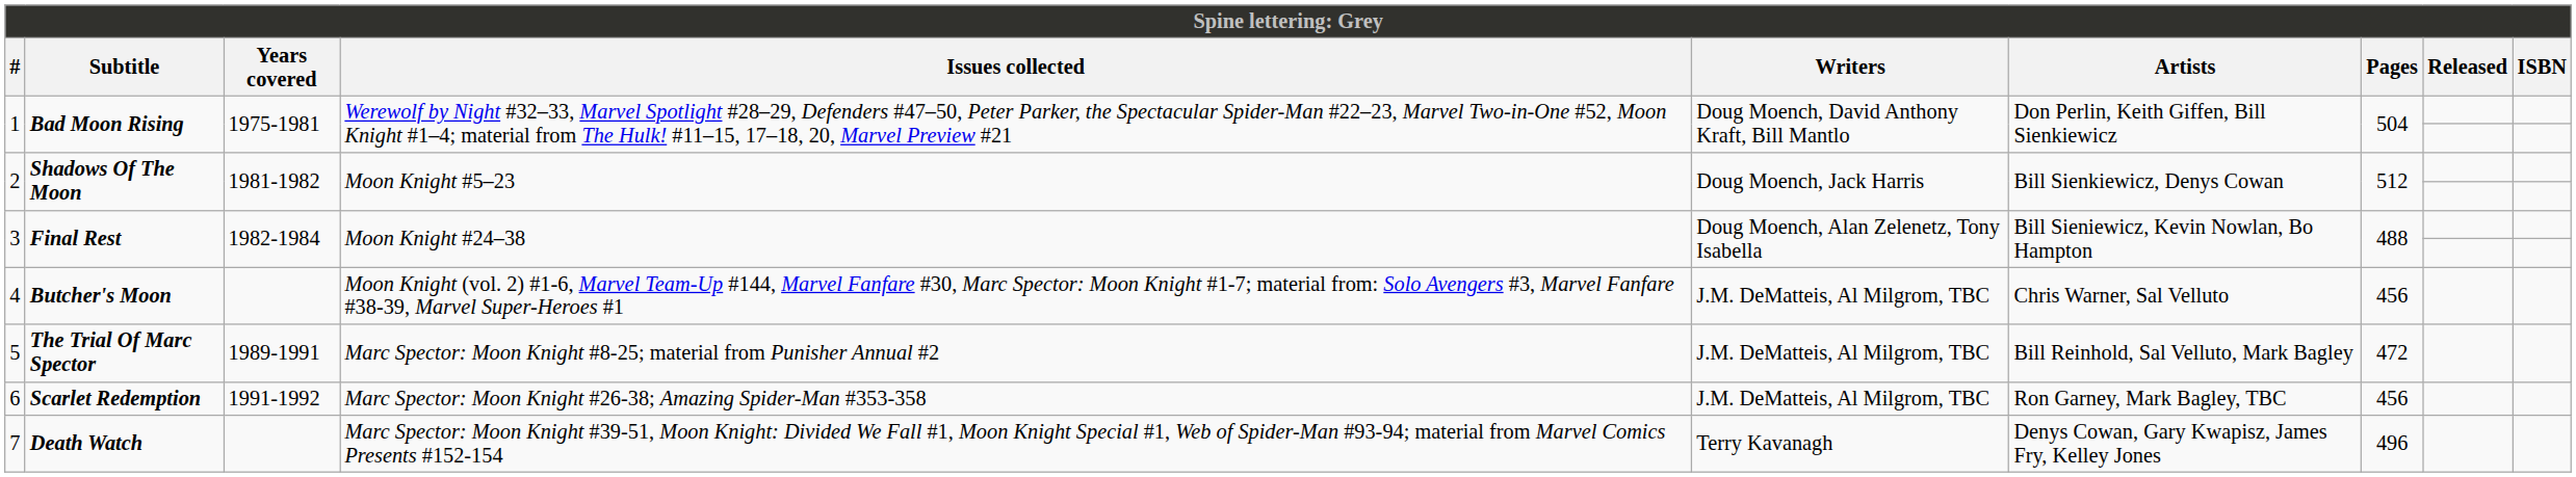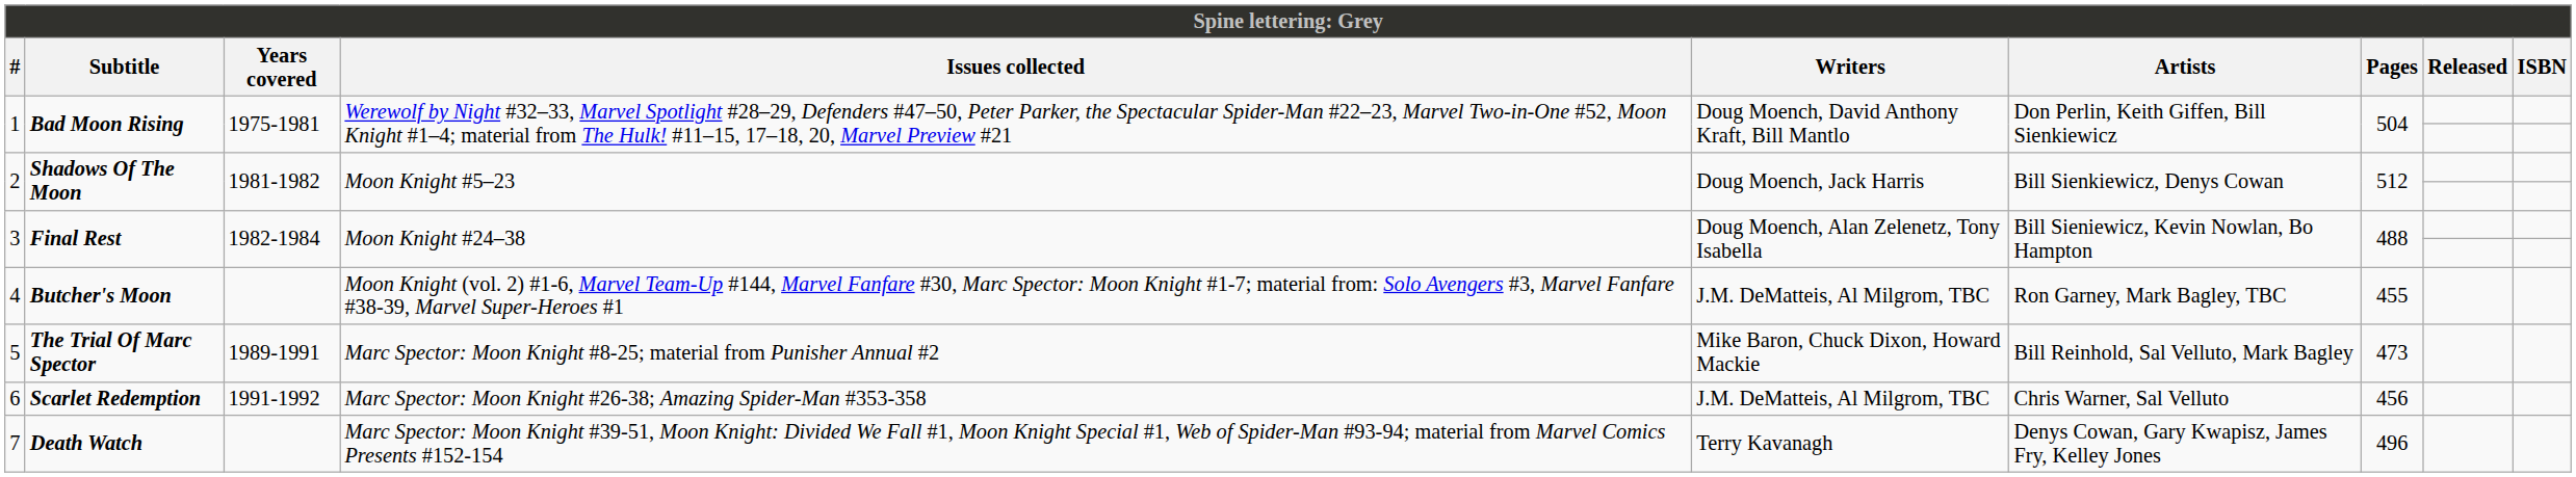4 | Artists: Chris Warner, Sal Velluto -> Ron Garney, Mark Bagley, TBC
4 | Pages: 456 -> 455
5 | Writers: J.M. DeMatteis, Al Milgrom, TBC -> Mike Baron, Chuck Dixon, Howard Mackie
5 | Pages: 472 -> 473
6 | Artists: Ron Garney, Mark Bagley, TBC -> Chris Warner, Sal Velluto
